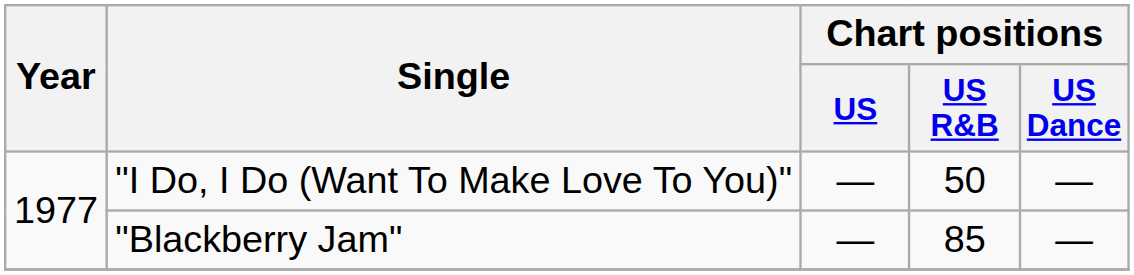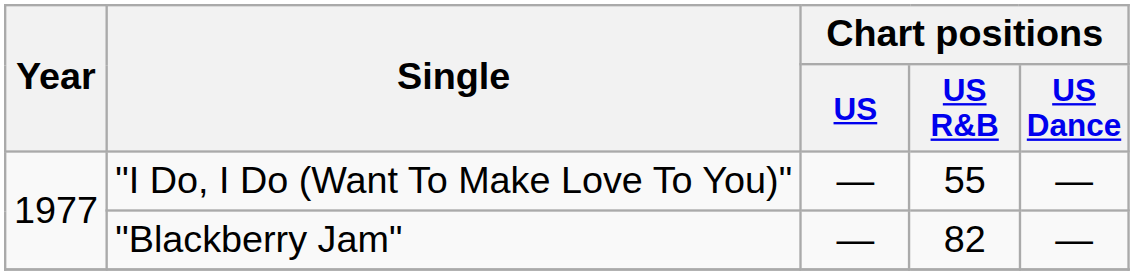"I Do, I Do (Want To Make Love To You)" | Chart positions / US R&B: 50 -> 55
"Blackberry Jam" | Chart positions / US R&B: 85 -> 82
